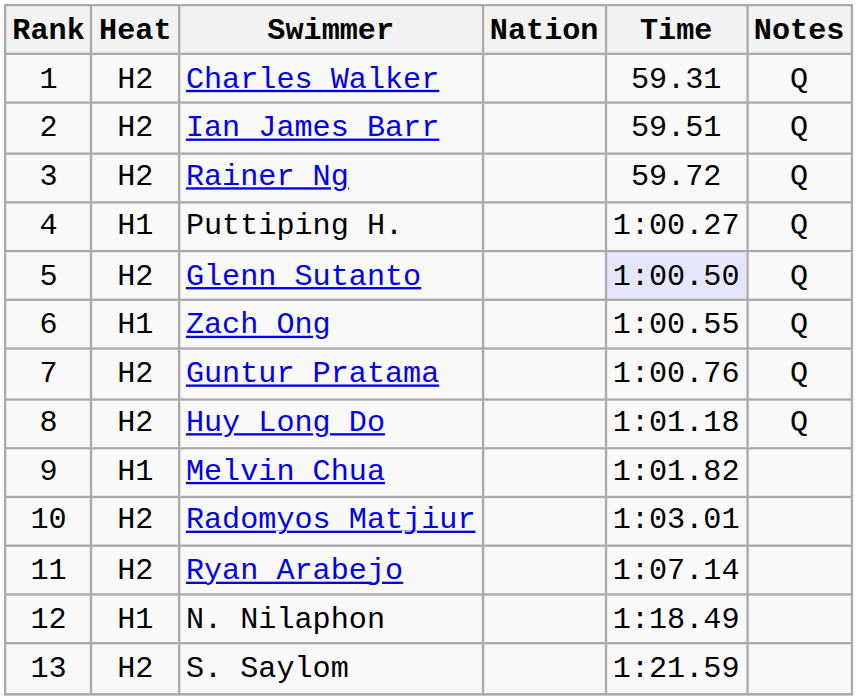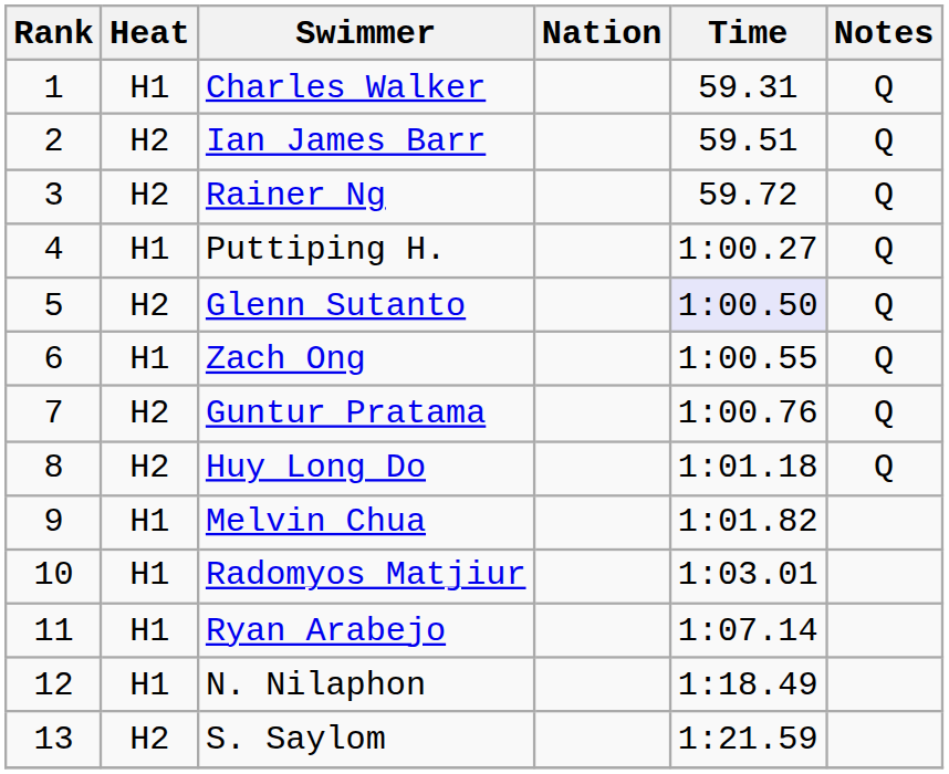Charles Walker | Heat: H2 -> H1
Radomyos Matjiur | Heat: H2 -> H1
Ryan Arabejo | Heat: H2 -> H1
